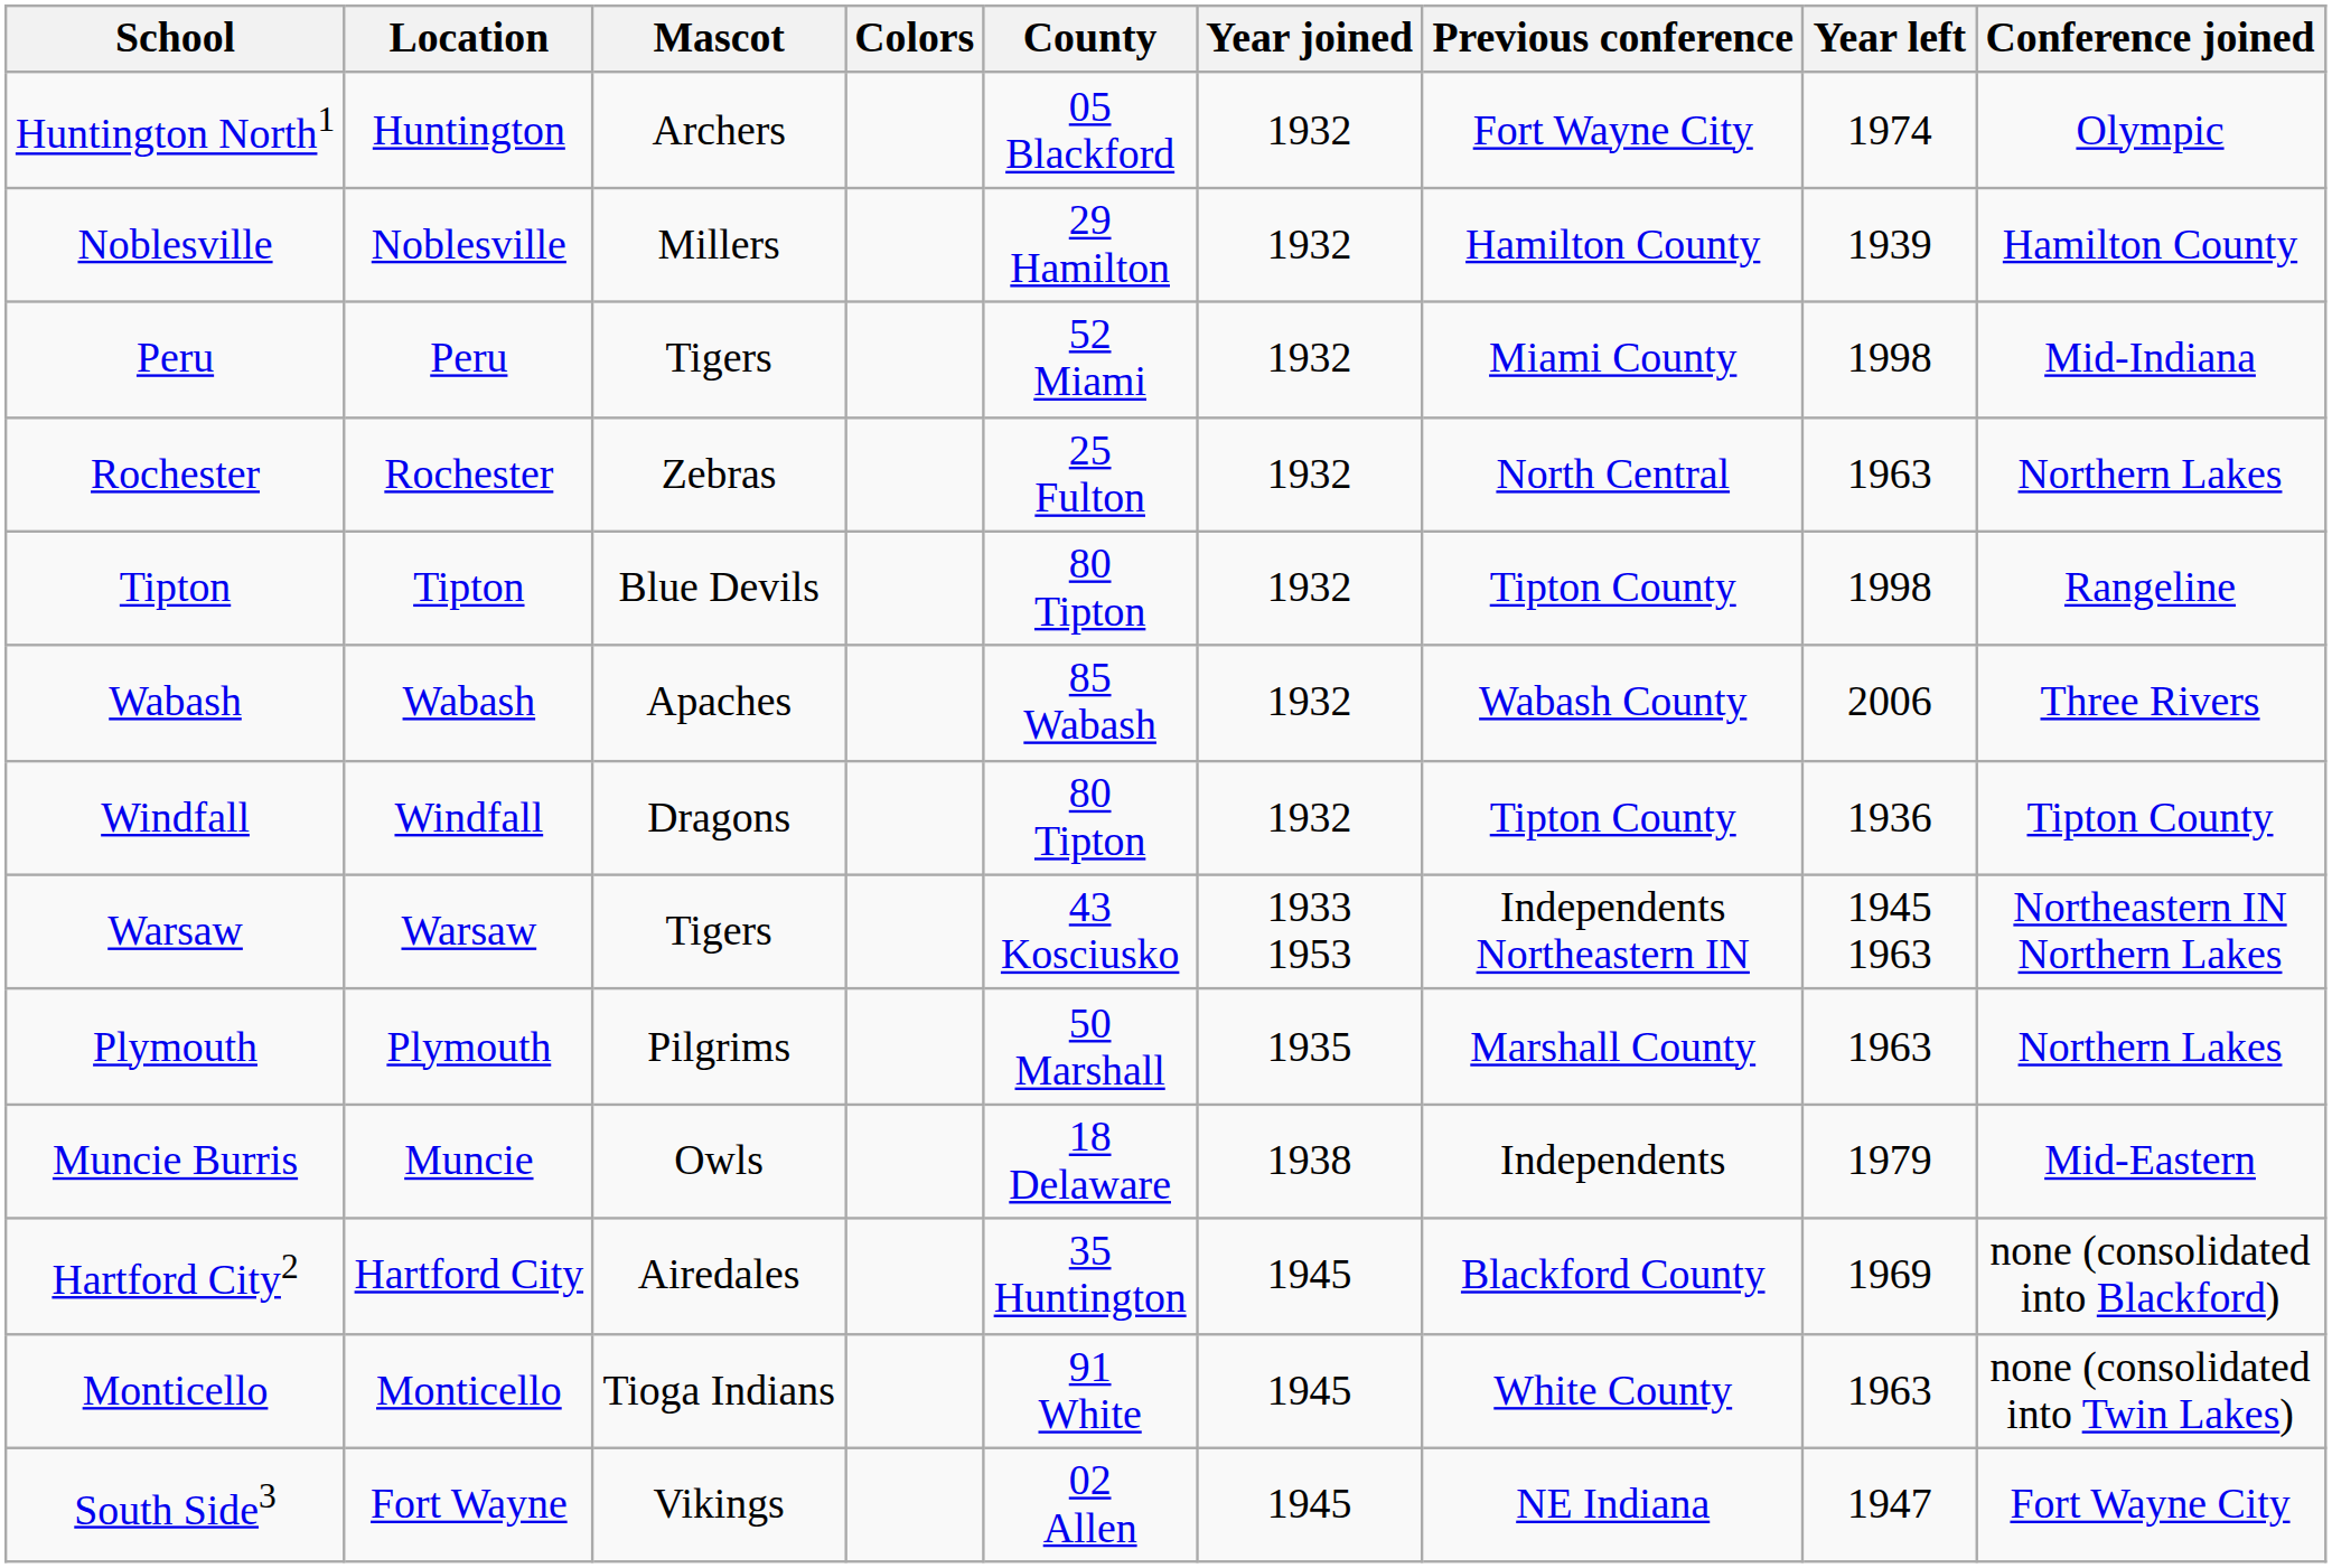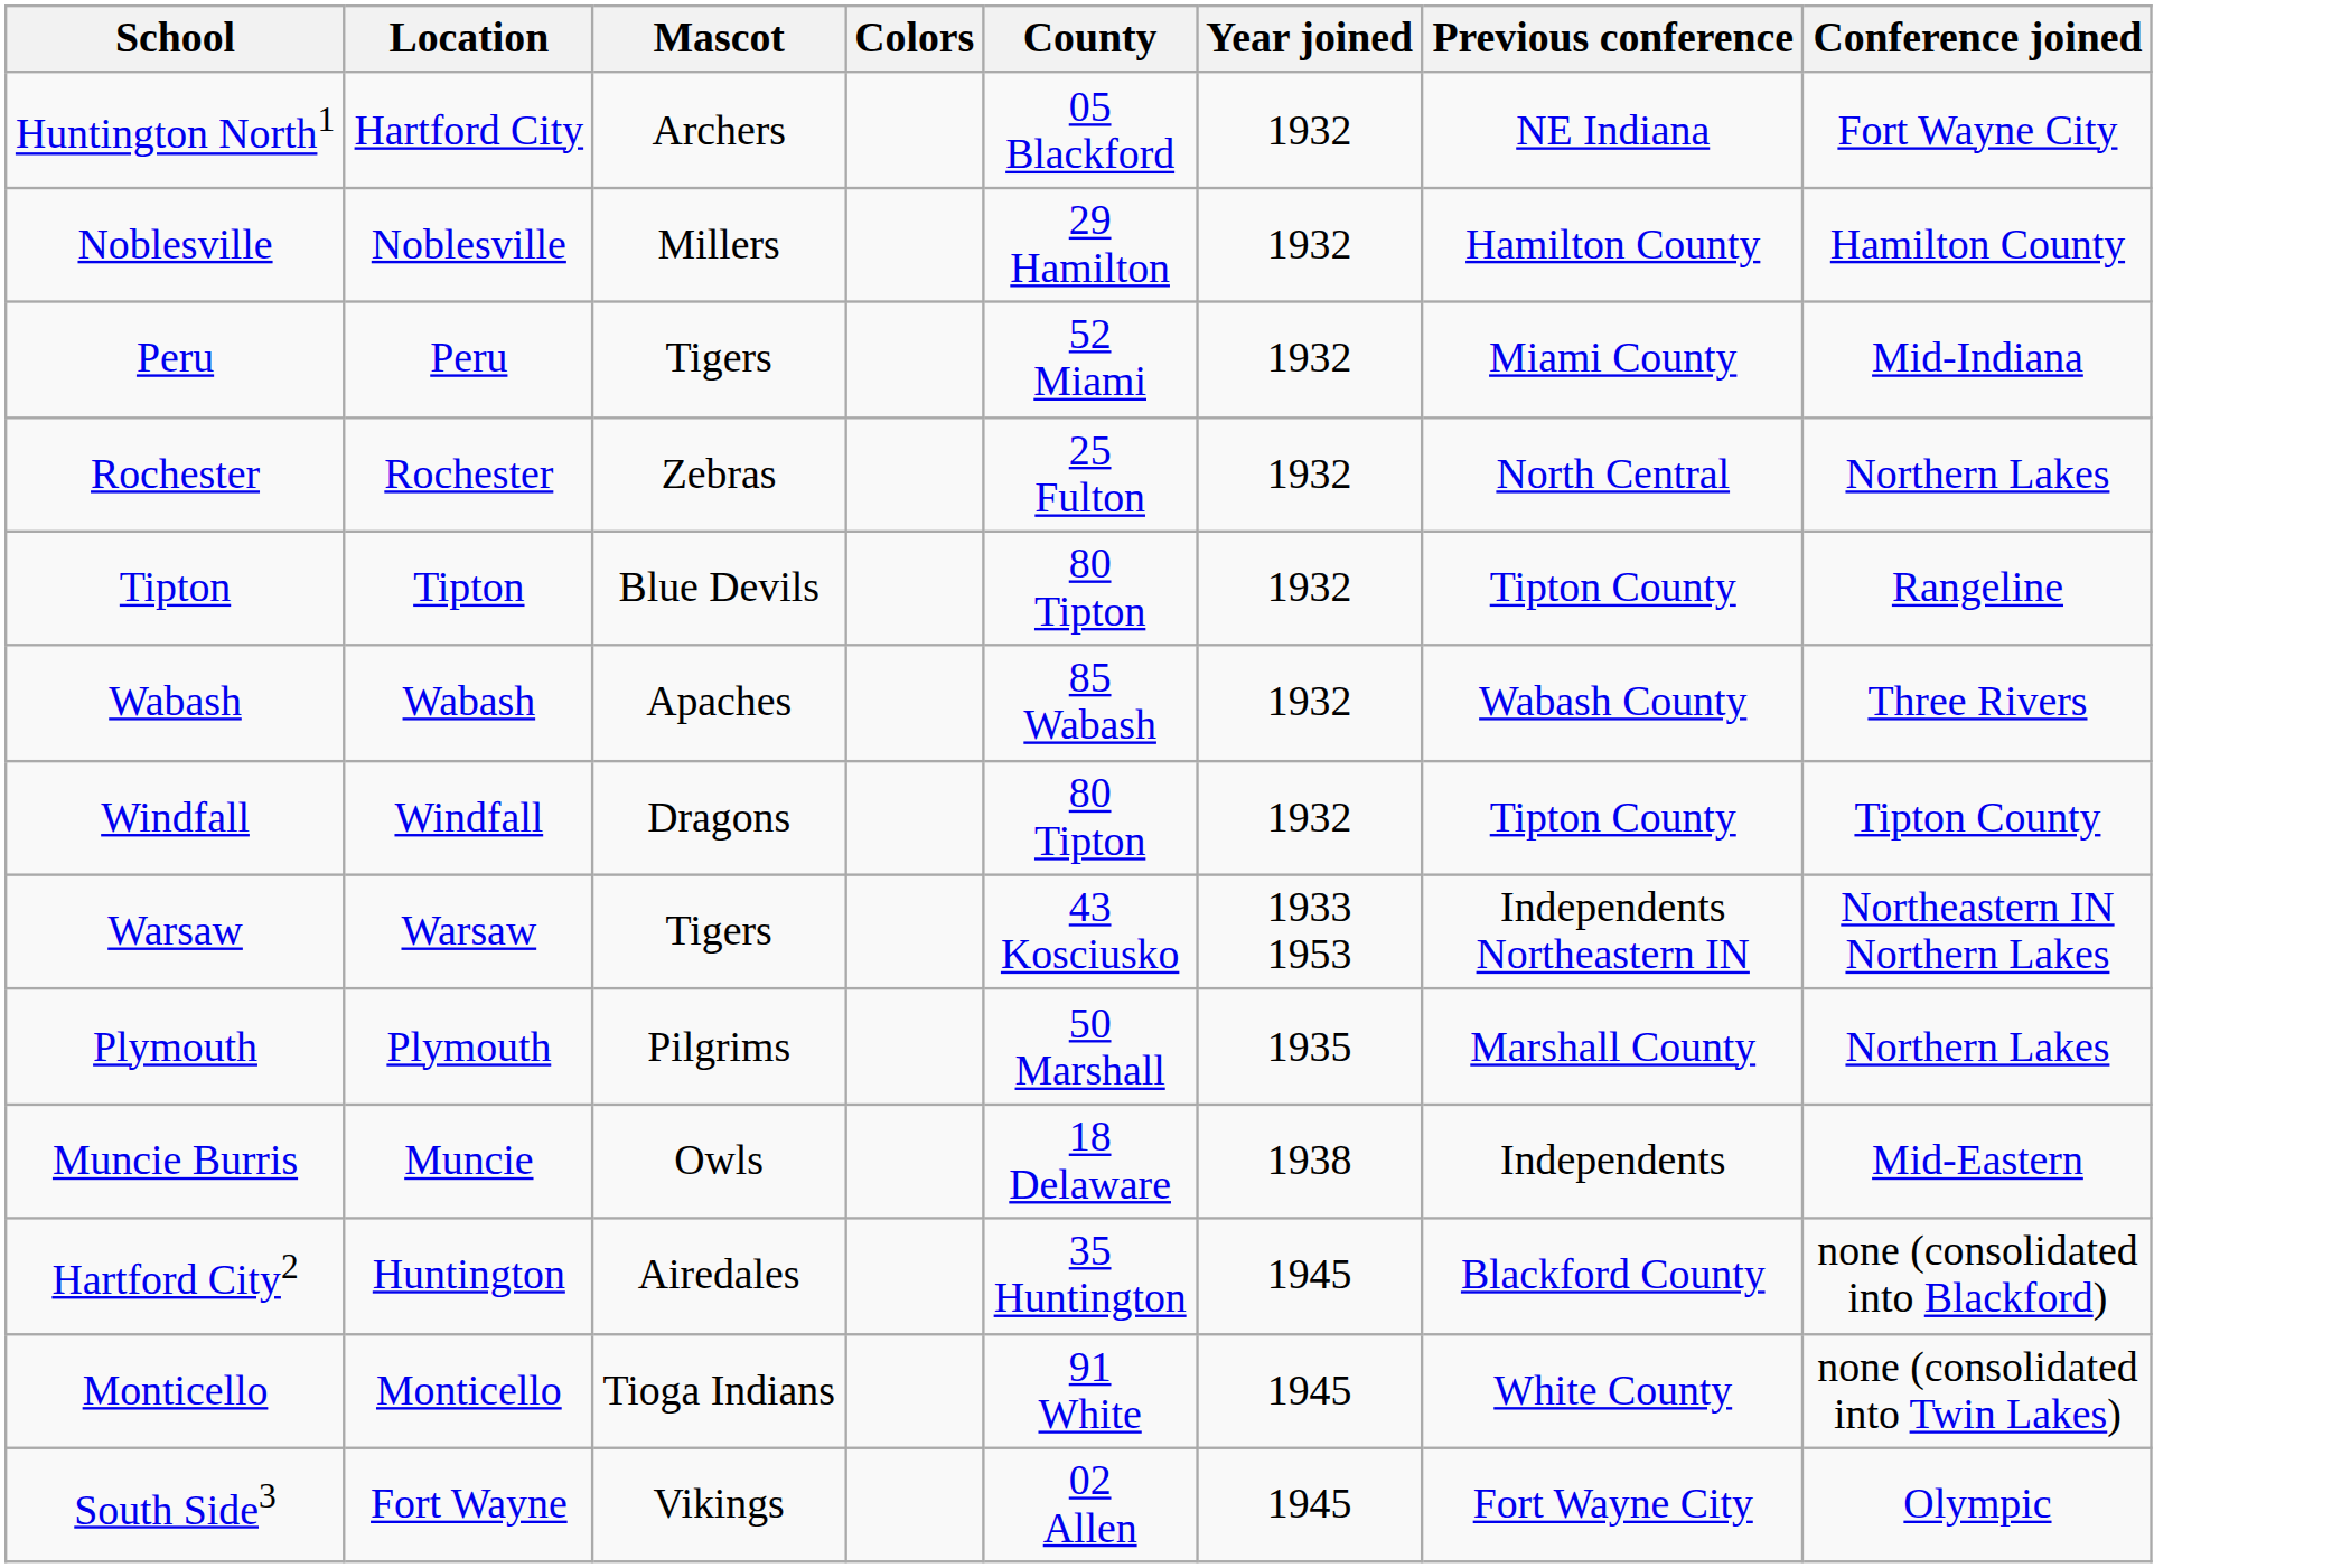- column: Year left | 1974 | 1939 | 1998 | 1963 | 1998 | 2006 | 1936 | 1945 1963 | 1963 | 1979 | 1969 | 1963 | 1947
Huntington North1 | Location: Huntington -> Hartford City
Huntington North1 | Previous conference: Fort Wayne City -> NE Indiana
Huntington North1 | Conference joined: Olympic -> Fort Wayne City
Hartford City2 | Location: Hartford City -> Huntington
South Side3 | Previous conference: NE Indiana -> Fort Wayne City
South Side3 | Conference joined: Fort Wayne City -> Olympic
